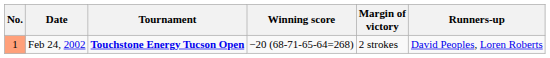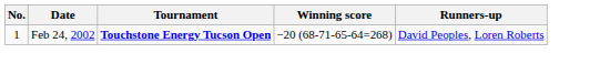- column: Margin of victory | 2 strokes
Feb 24, 2002 | No.: lightsalmon background -> no background
